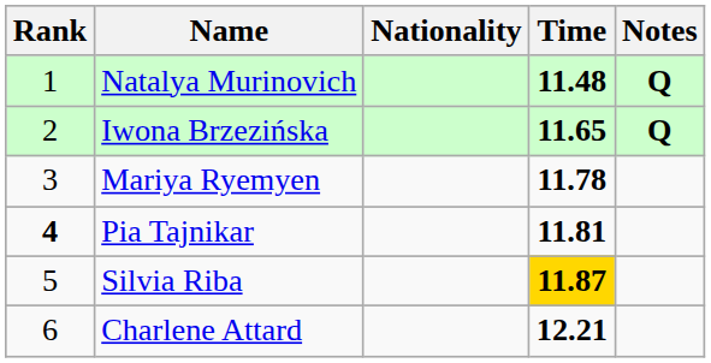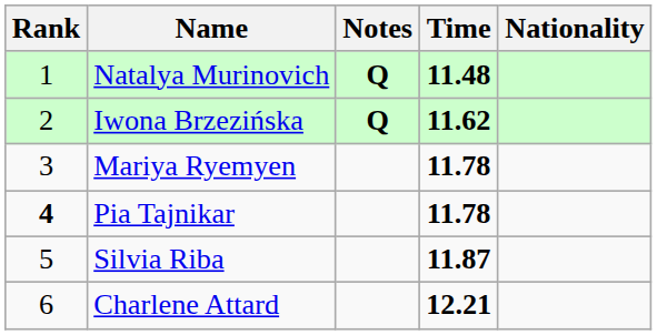columns swapped: Nationality <-> Notes
Iwona Brzezińska | Time: 11.65 -> 11.62
Pia Tajnikar | Time: 11.81 -> 11.78
Silvia Riba | Time: gold background -> no background
